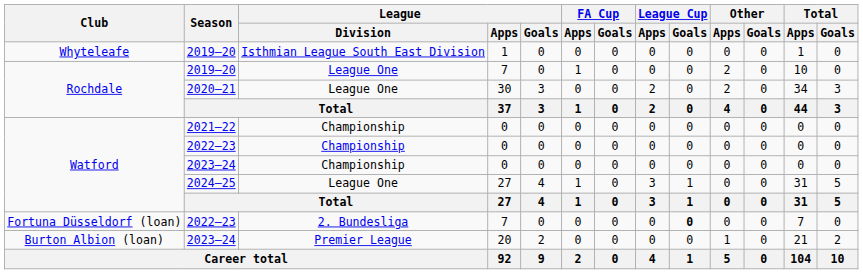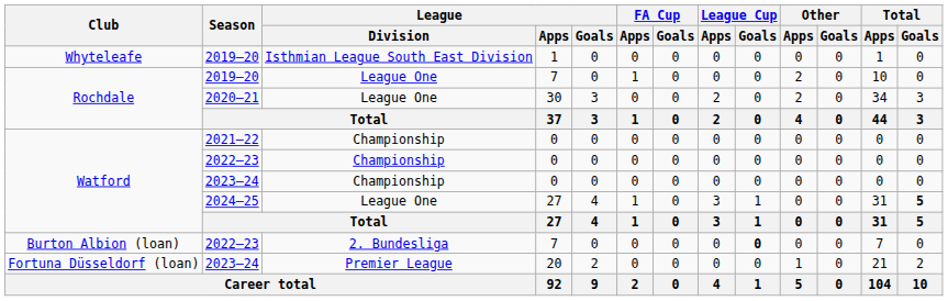2024–25 | Total / Goals: normal -> bold
2022–23 / 7 | Club: Fortuna Düsseldorf (loan) -> Burton Albion (loan)
2023–24 / 20 | Club: Burton Albion (loan) -> Fortuna Düsseldorf (loan)
